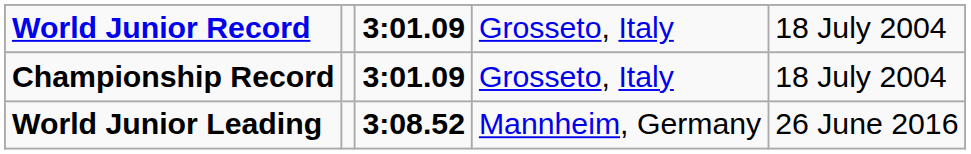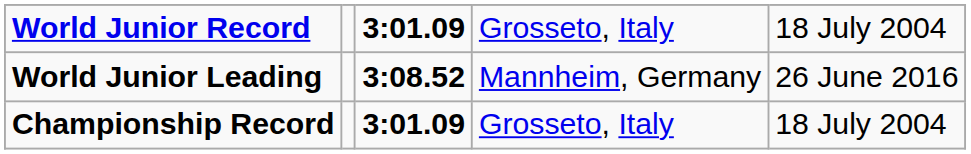rows swapped: Championship Record <-> World Junior Leading
